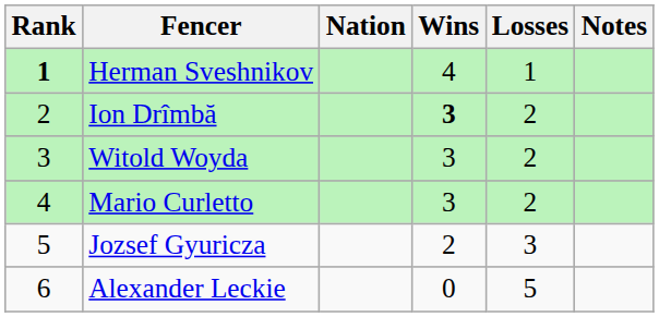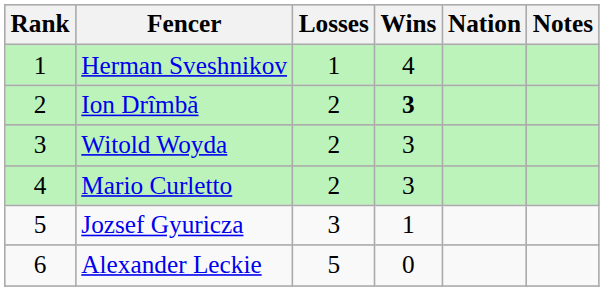columns swapped: Nation <-> Losses
Herman Sveshnikov | Rank: bold -> normal
Jozsef Gyuricza | Wins: 2 -> 1
